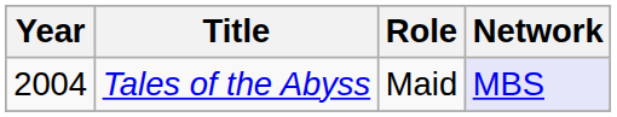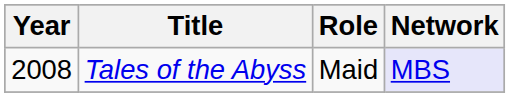Tales of the Abyss | Year: 2004 -> 2008
